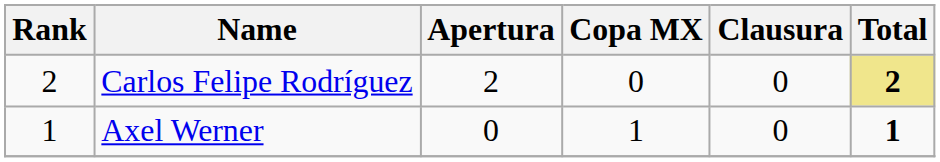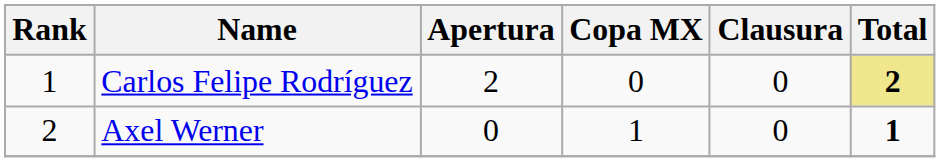Carlos Felipe Rodríguez | Rank: 2 -> 1
Axel Werner | Rank: 1 -> 2
